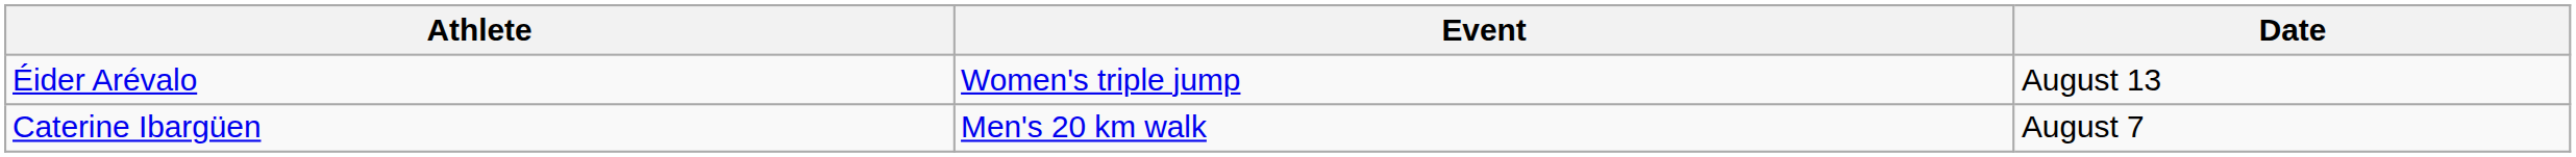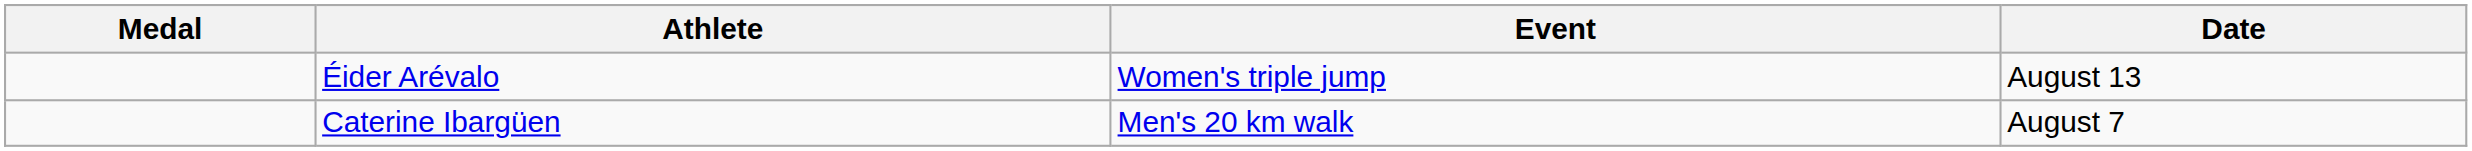+ column: Medal
